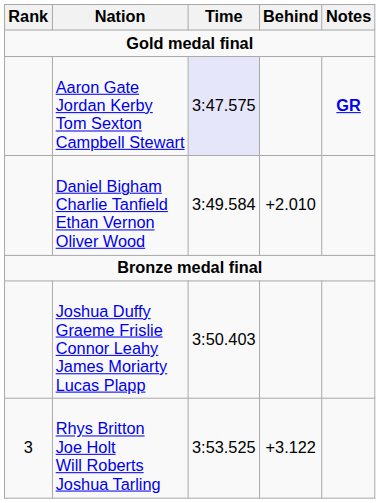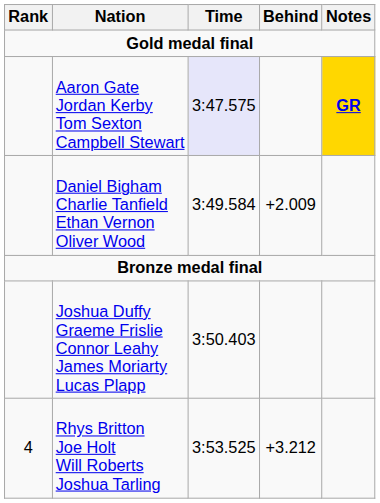Aaron Gate Jordan Kerby Tom Sexton Campbell Stewart | Notes: no background -> gold background
Daniel Bigham Charlie Tanfield Ethan Vernon Oliver Wood | Behind: +2.010 -> +2.009
Rhys Britton Joe Holt Will Roberts Joshua Tarling | Rank: 3 -> 4
Rhys Britton Joe Holt Will Roberts Joshua Tarling | Behind: +3.122 -> +3.212
